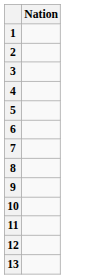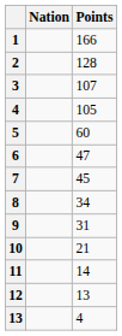+ column: Points | 166 | 128 | 107 | 105 | 60 | 47 | 45 | 34 | 31 | 21 | 14 | 13 | 4
